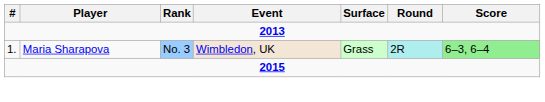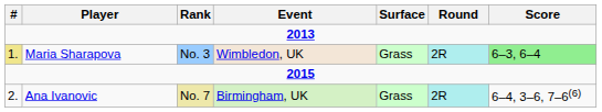Maria Sharapova | #: no background -> khaki background
+ row: 2. | Ana Ivanovic | No. 7 | Birmingham, UK | Grass | 2R | 6–4, 3–6, 7–6(6)
